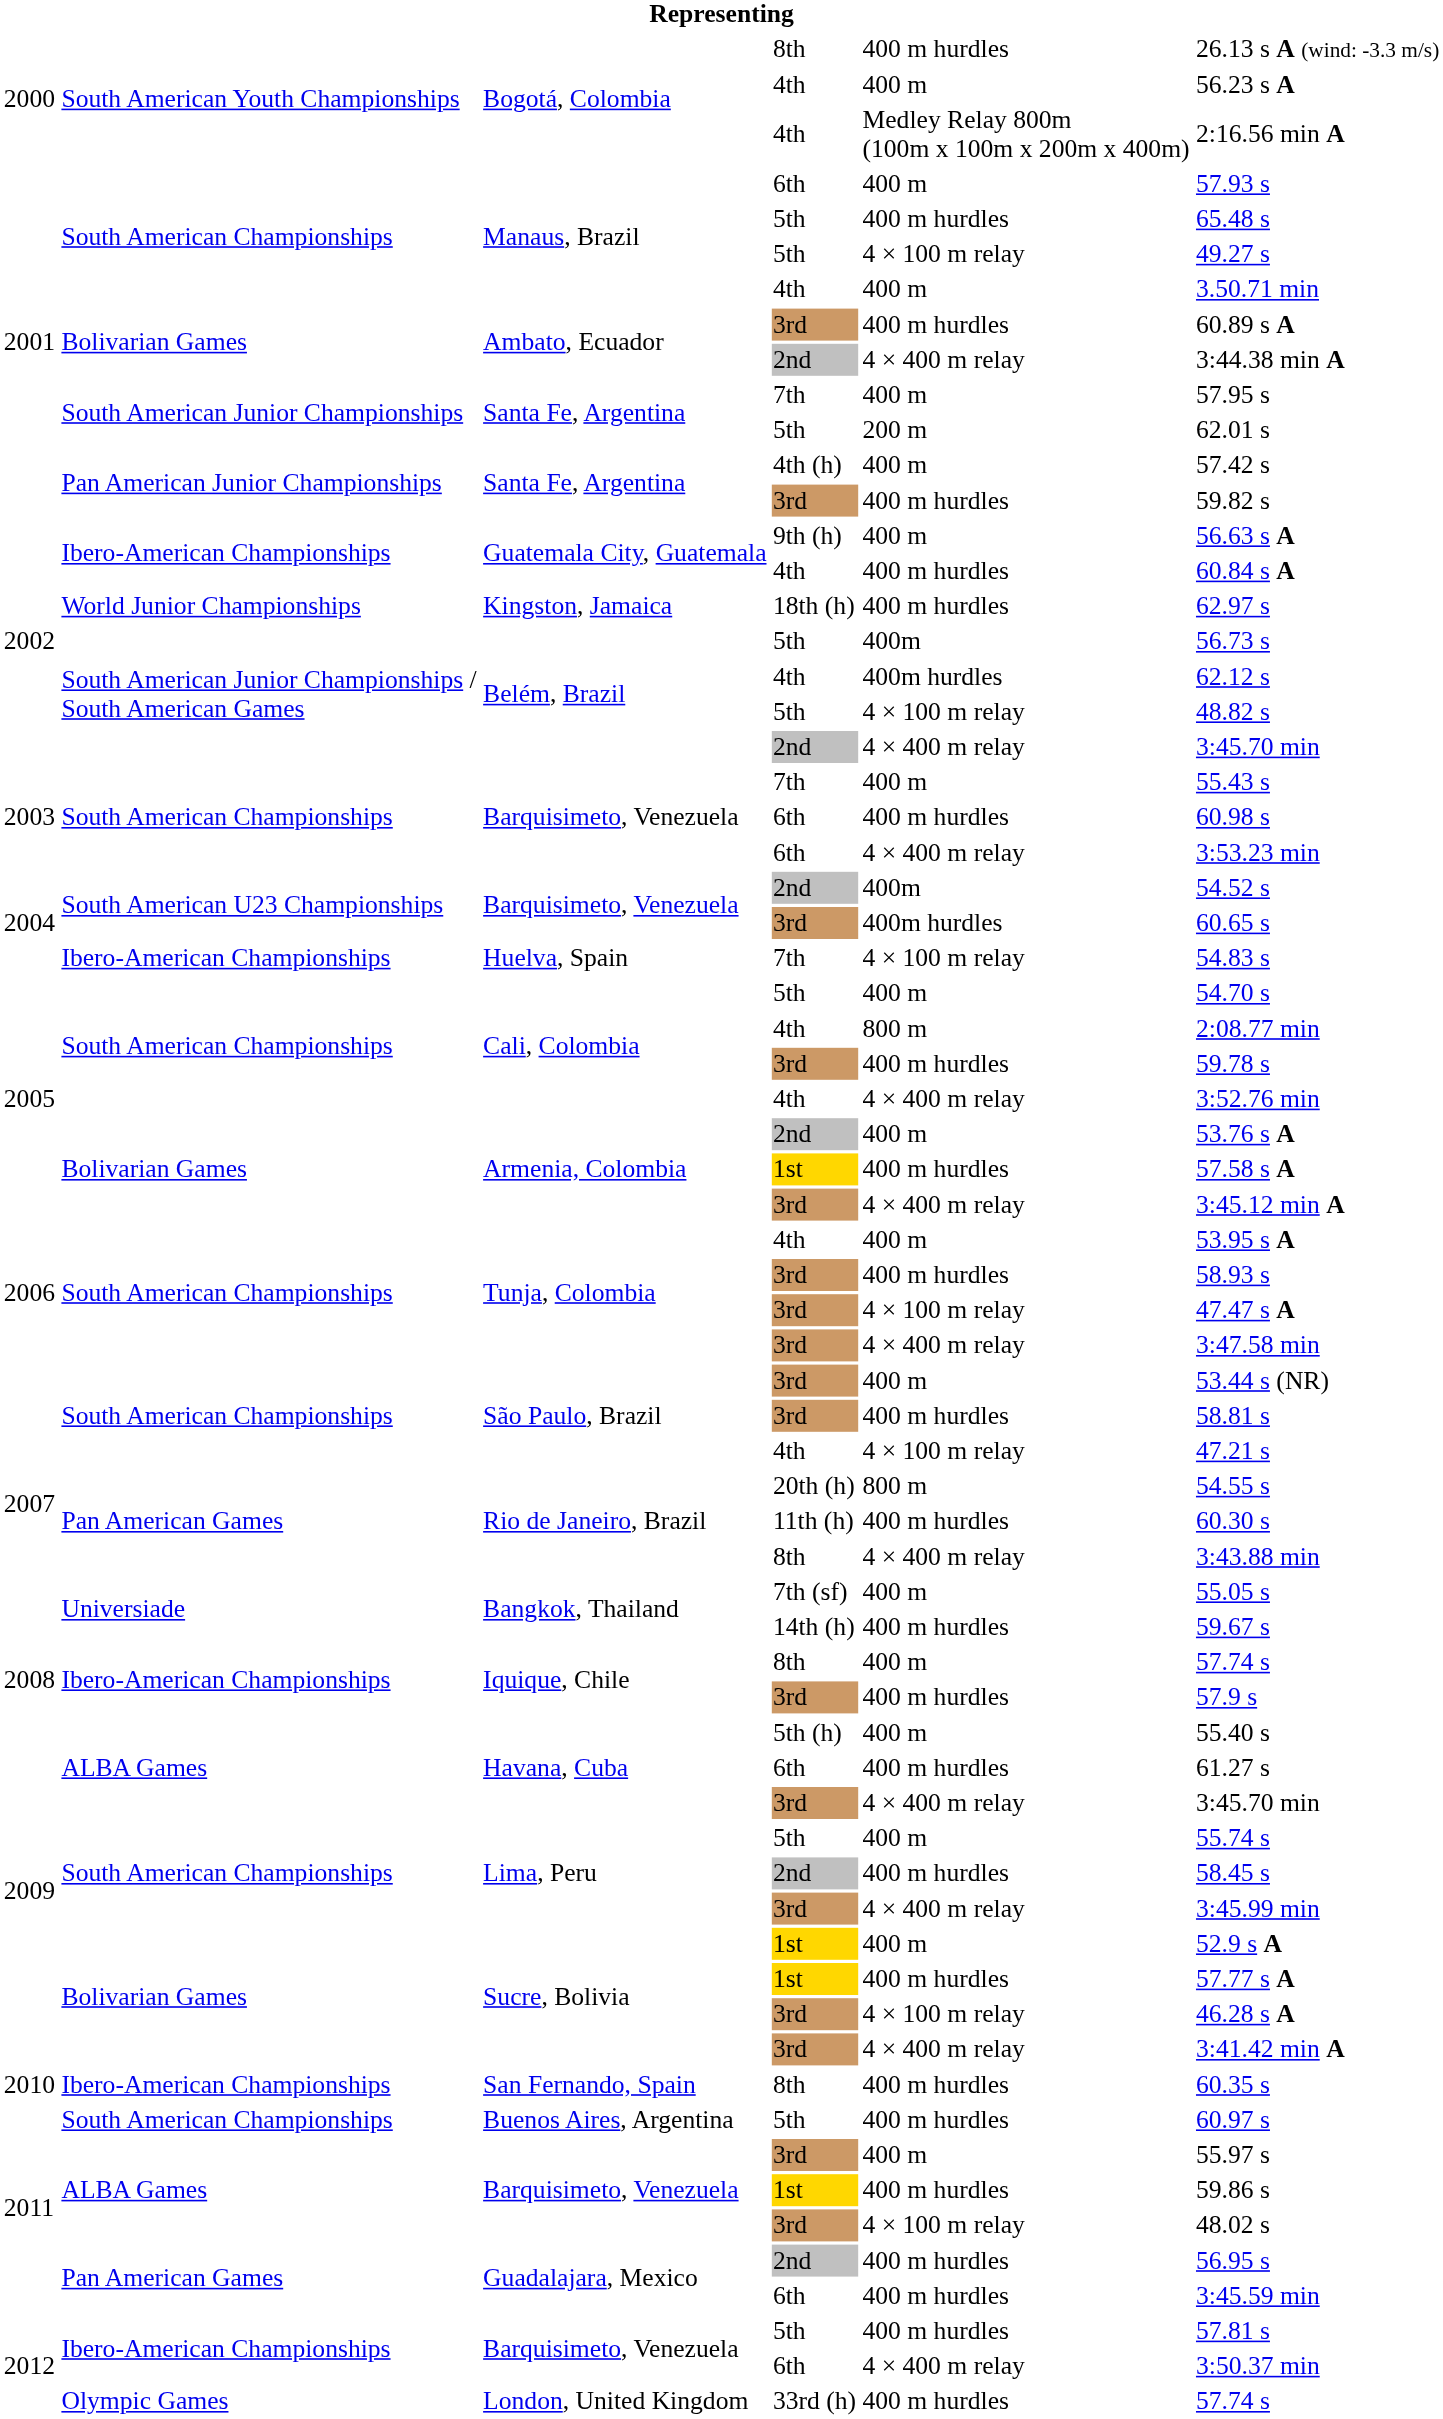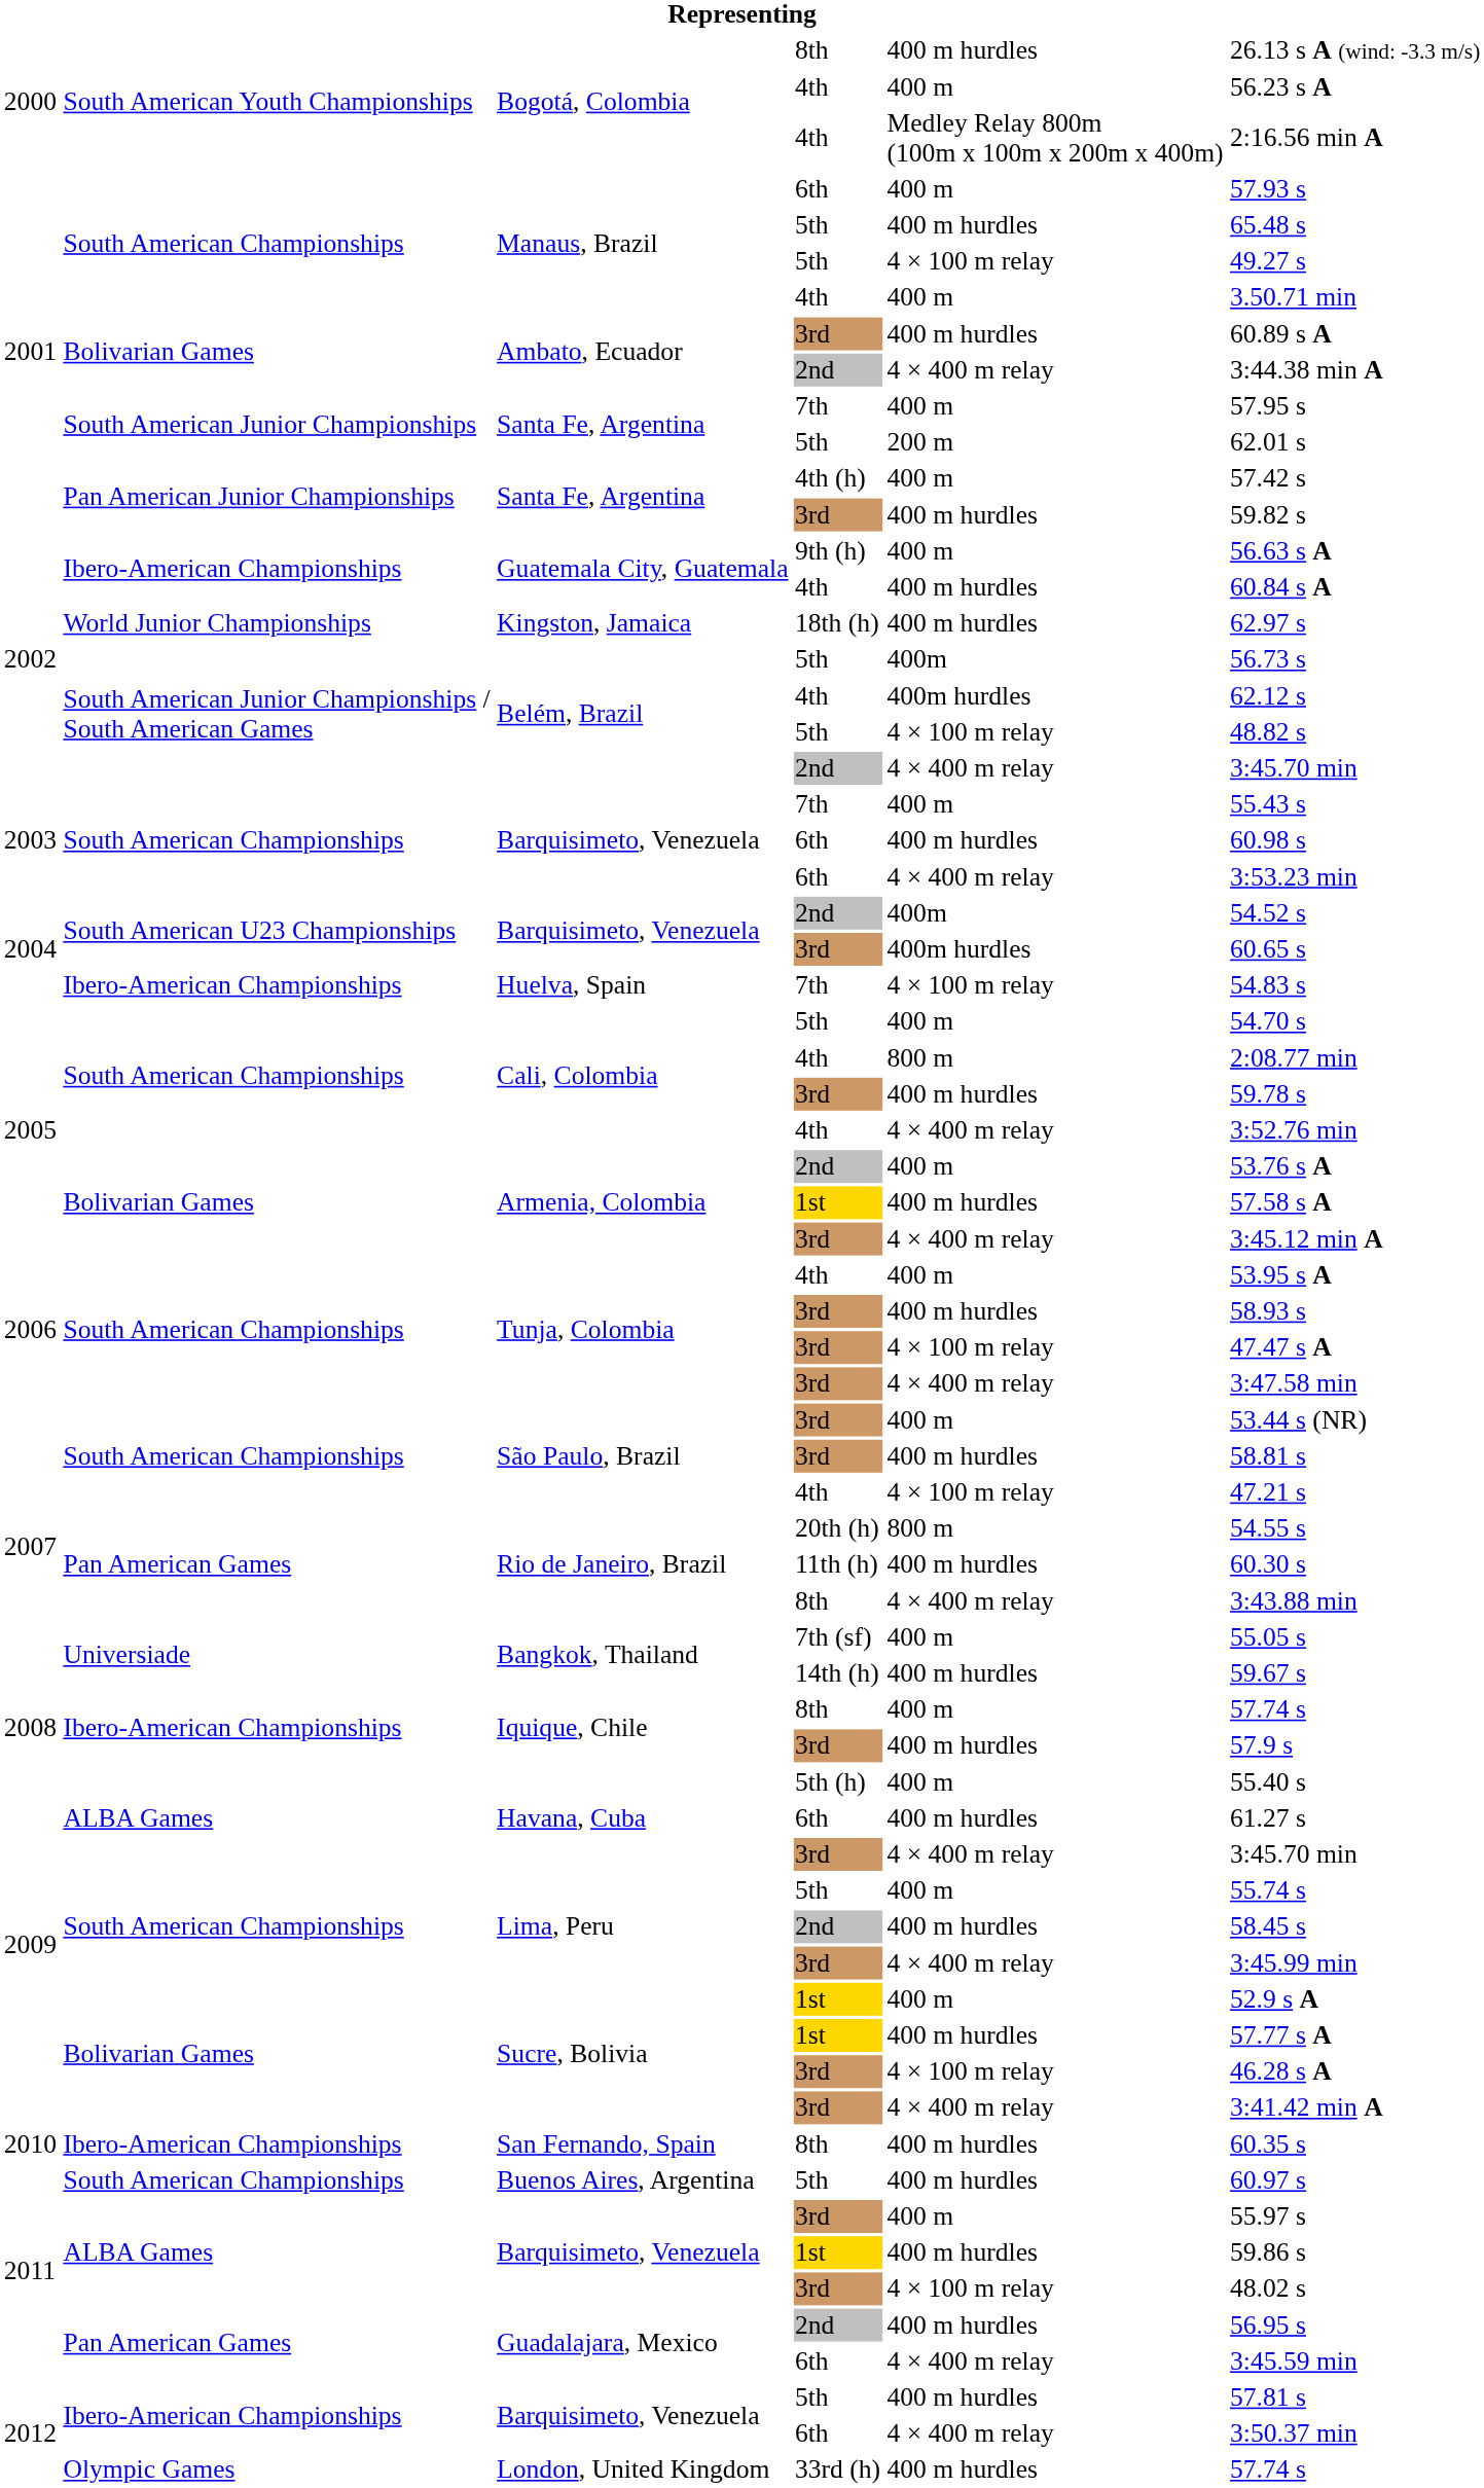Guadalajara, Mexico / 6th | column 5: 400 m hurdles -> 4 × 400 m relay
